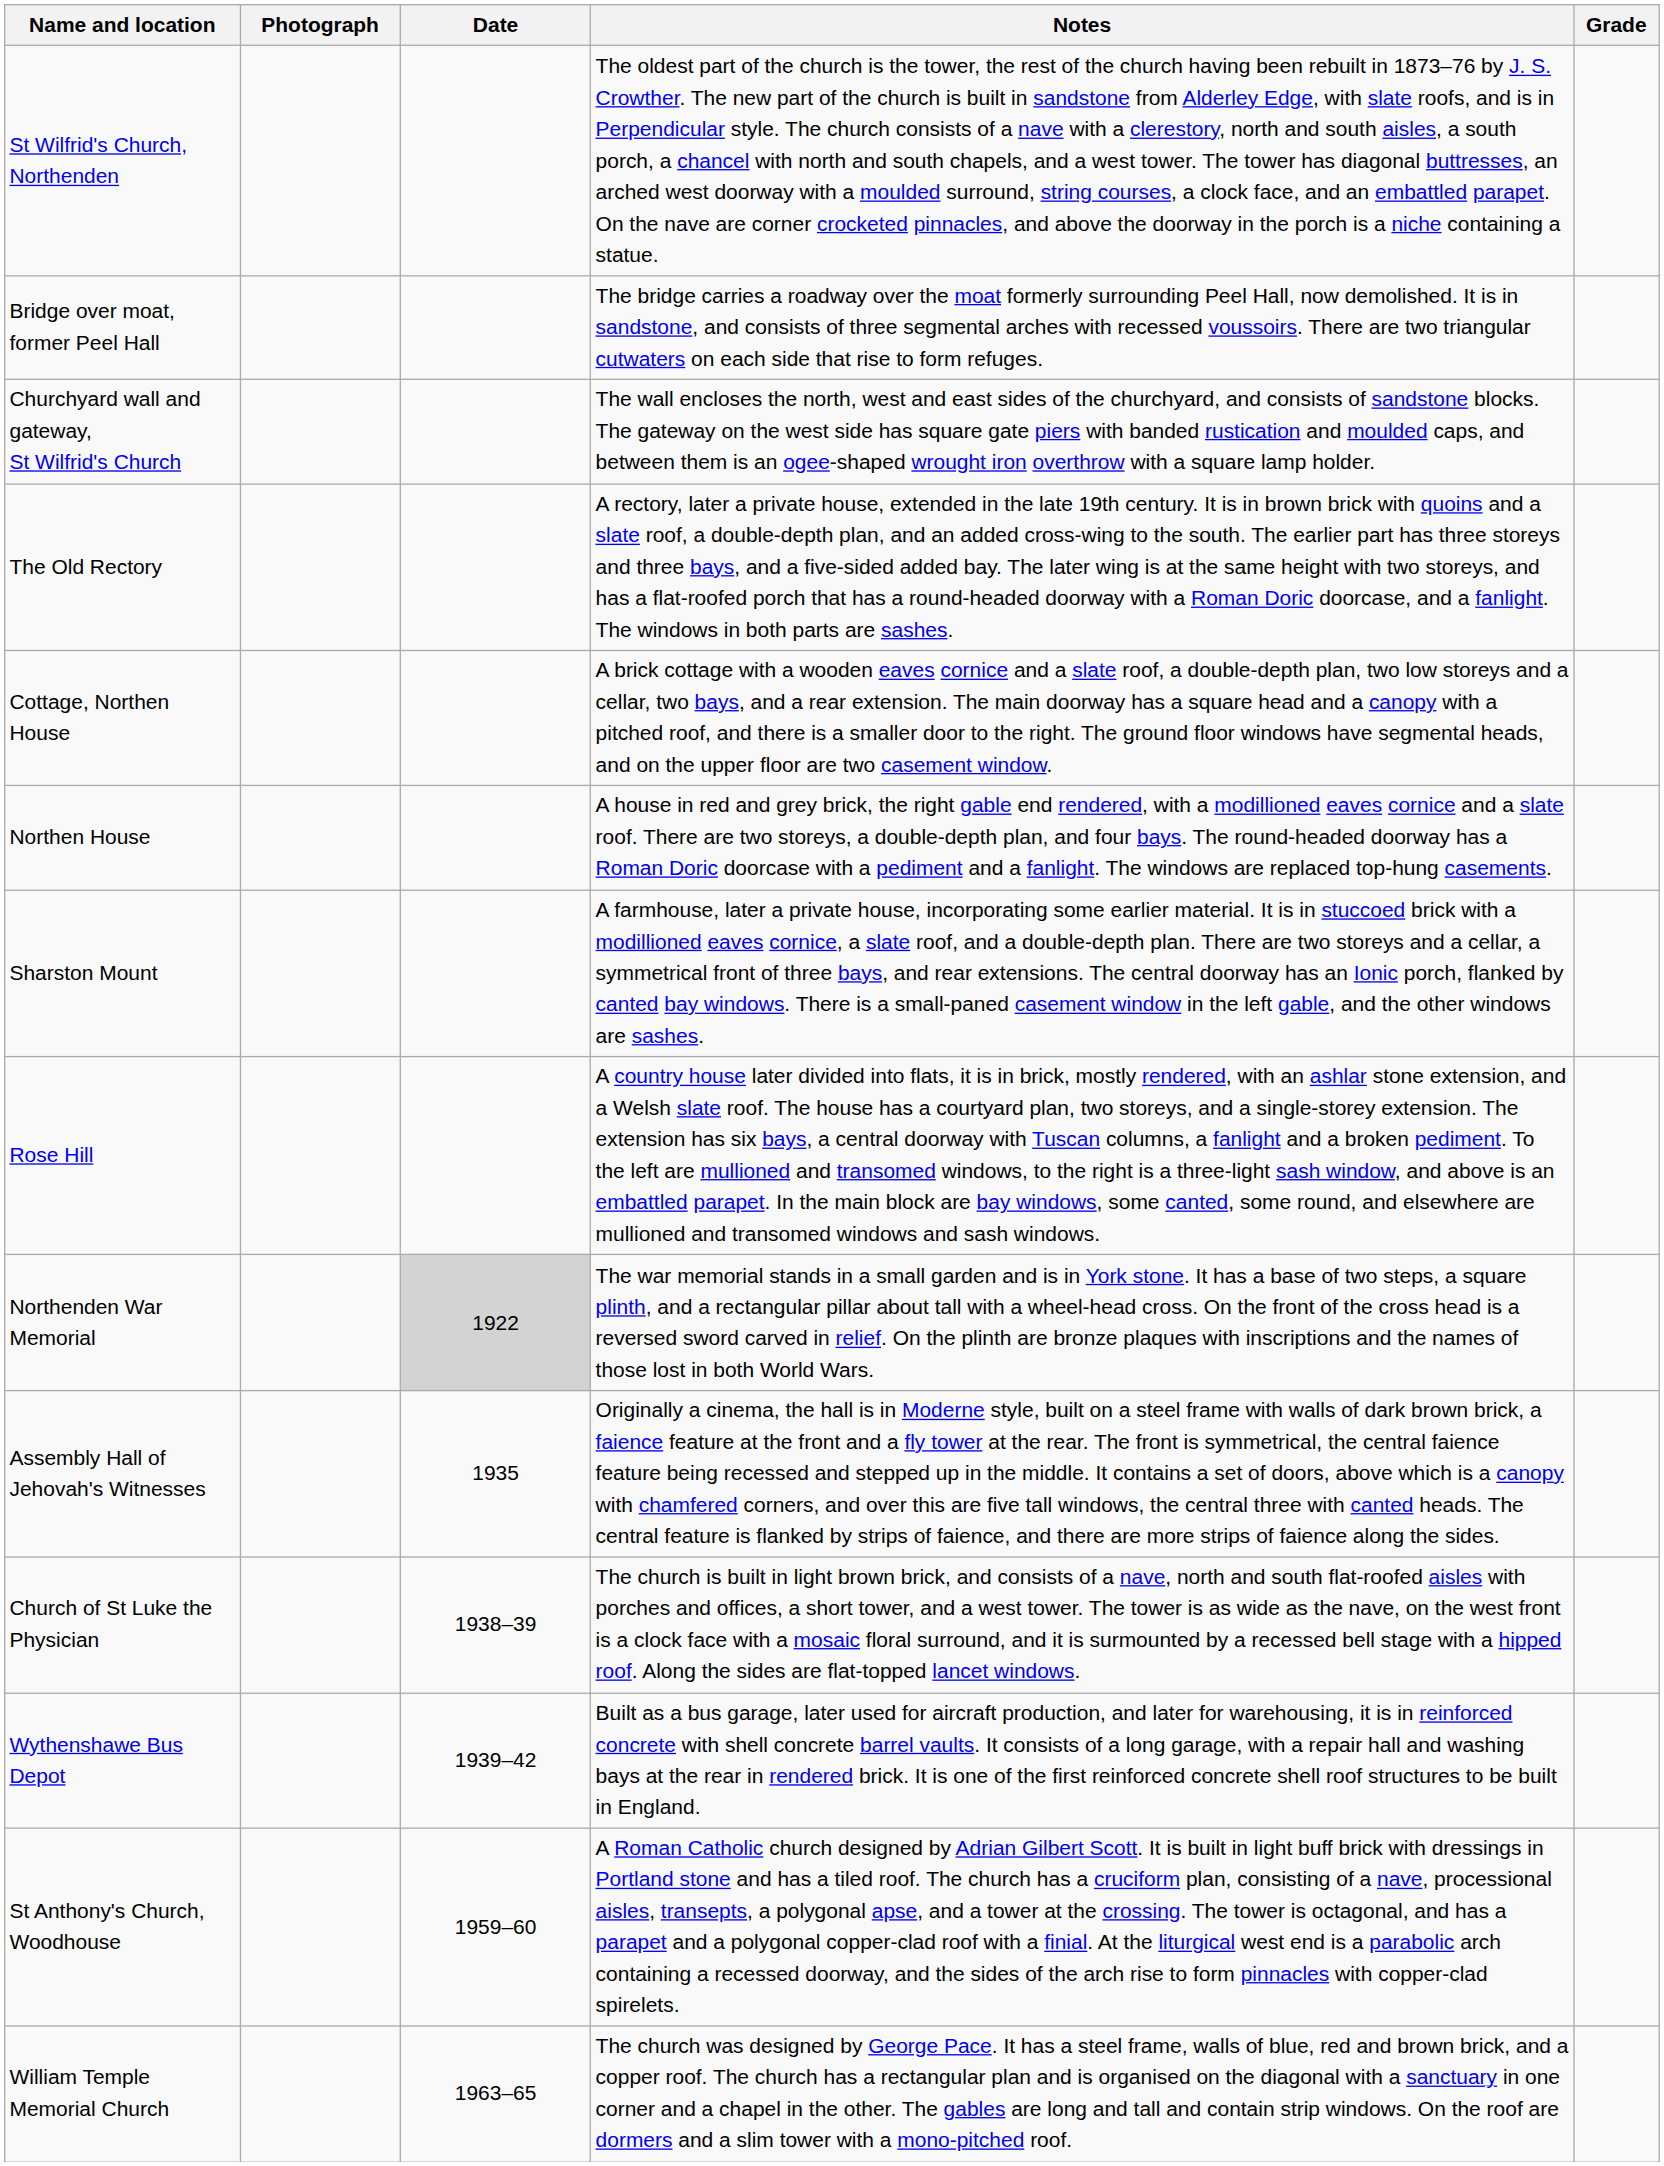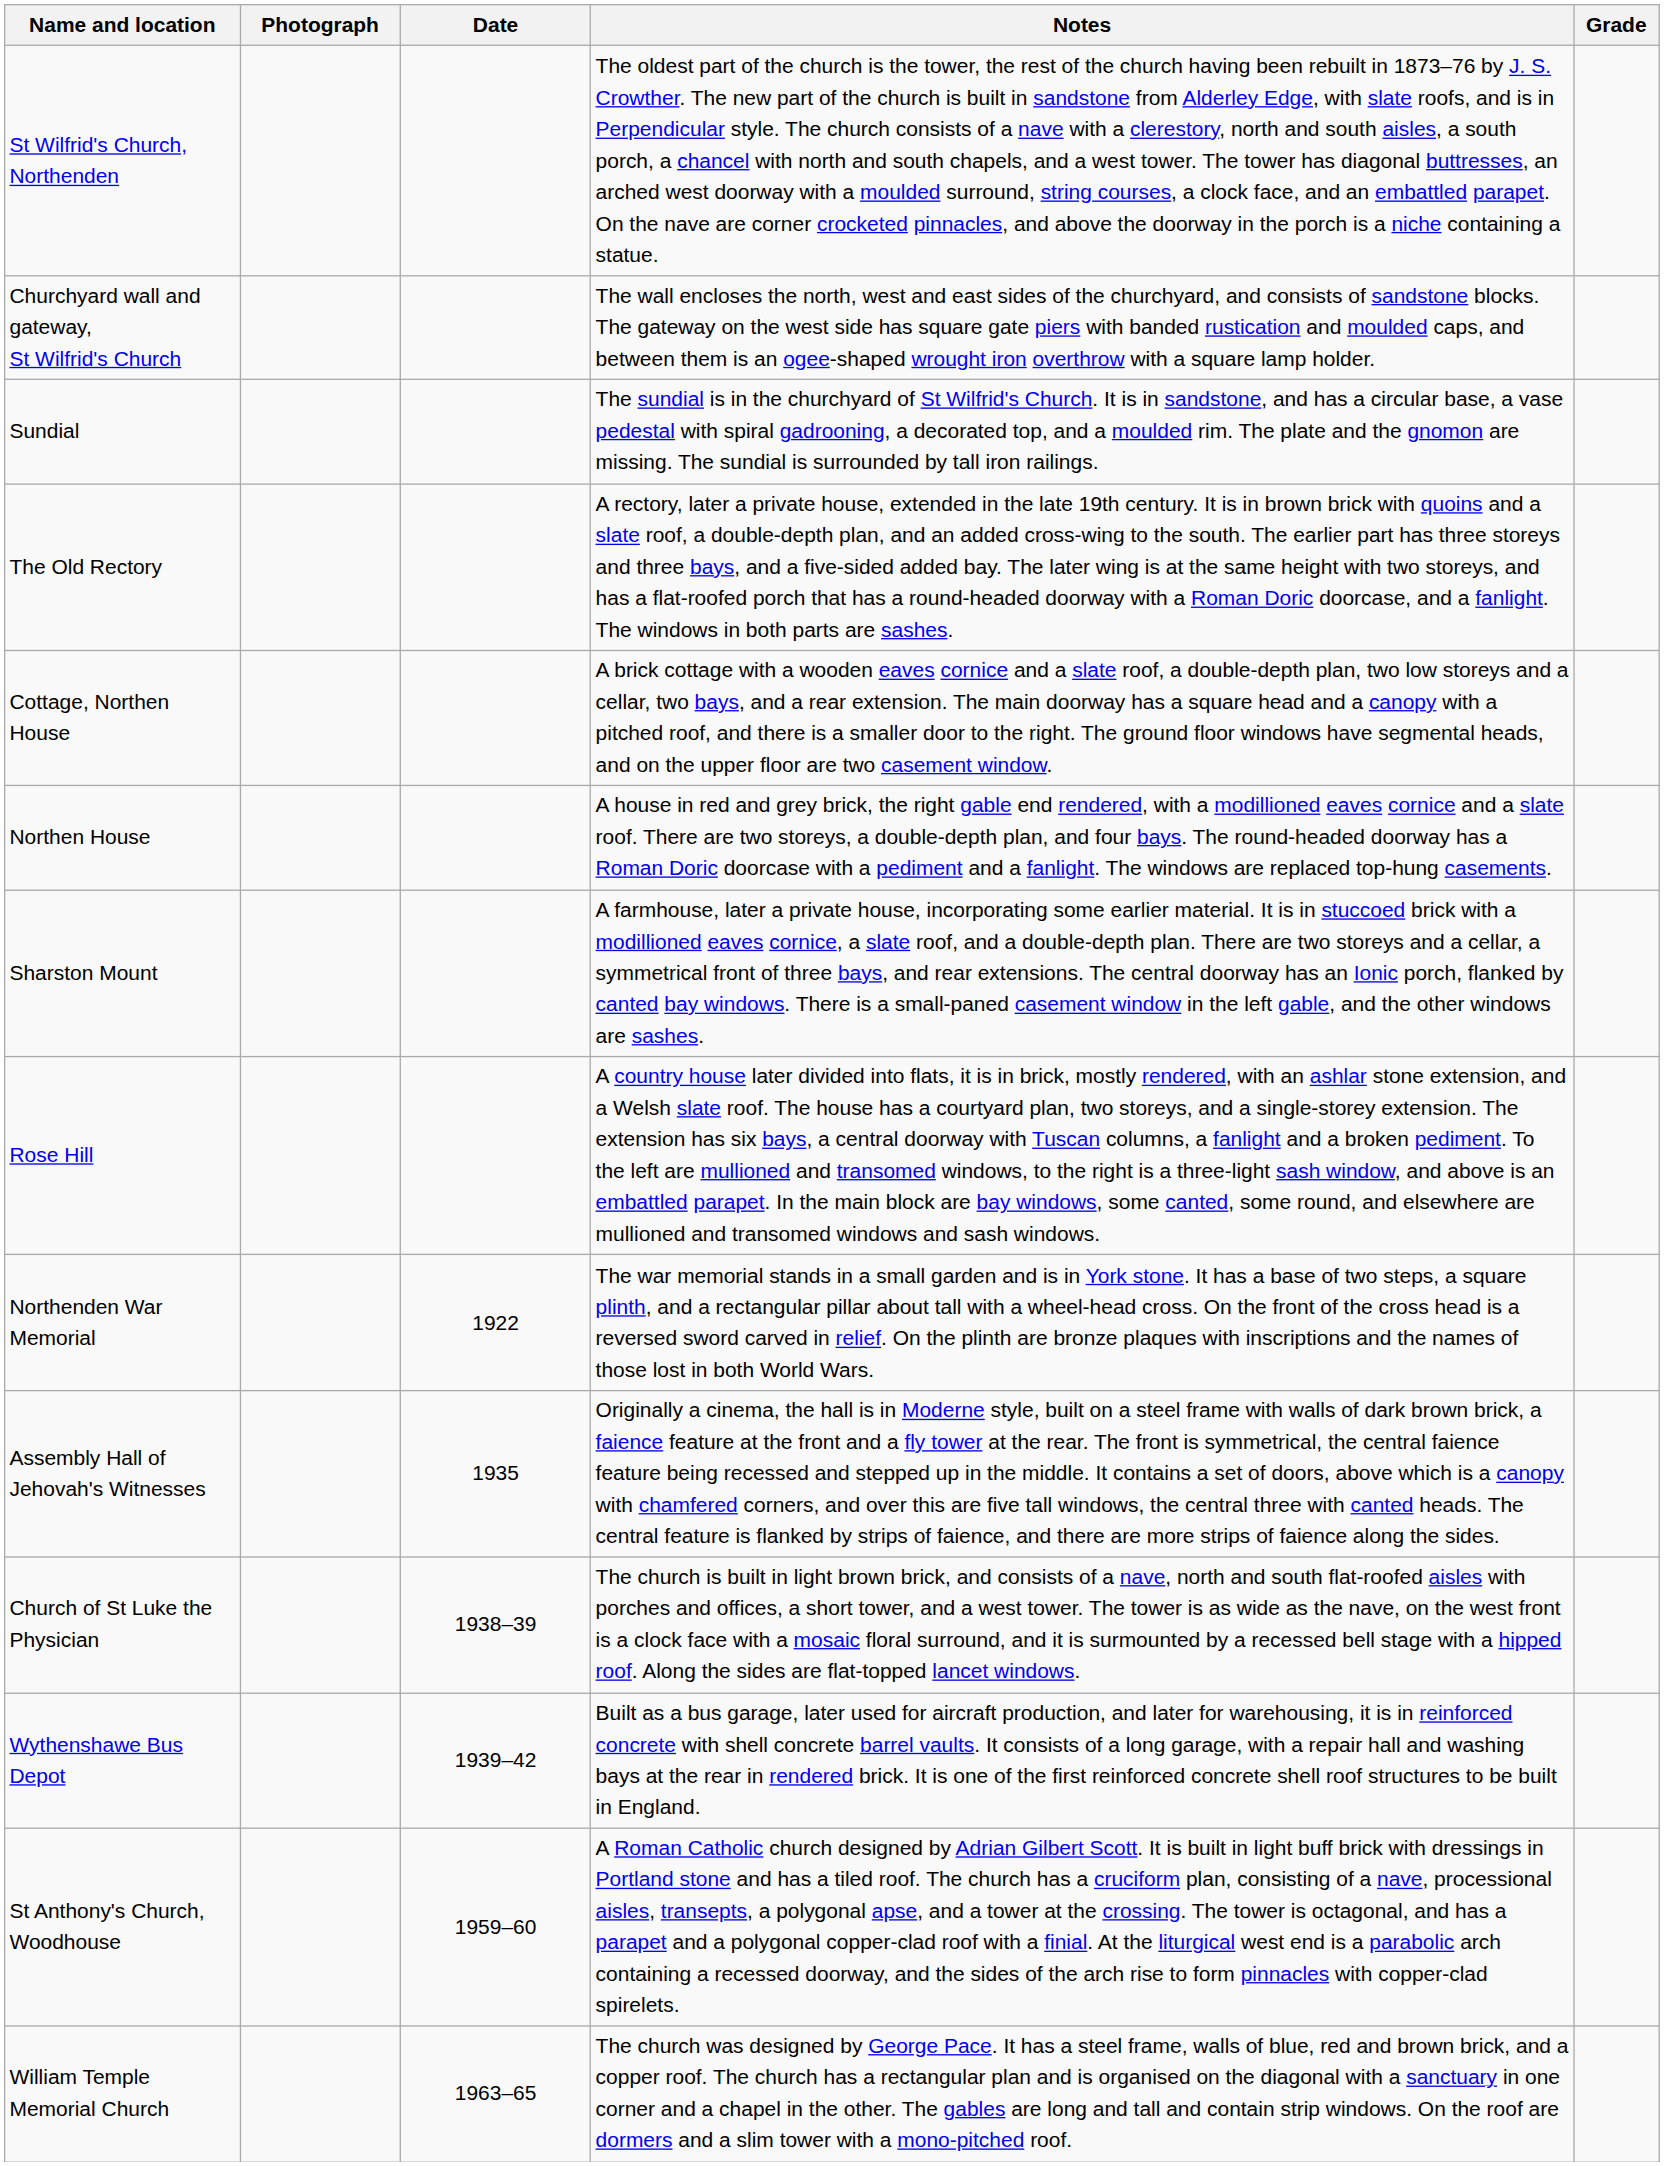- row: Bridge over moat, former Peel Hall | The bridge carries a roadway over the moat formerly surrounding Peel Hall, now demolished. It is in sandstone, and consists of three segmental arches with recessed voussoirs. There are two triangular cutwaters on each side that rise to form refuges.
+ row: Sundial | The sundial is in the churchyard of St Wilfrid's Church. It is in sandstone, and has a circular base, a vase pedestal with spiral gadrooning, a decorated top, and a moulded rim. The plate and the gnomon are missing. The sundial is surrounded by tall iron railings.
Northenden War Memorial | Date: lightgrey background -> no background
